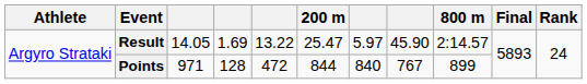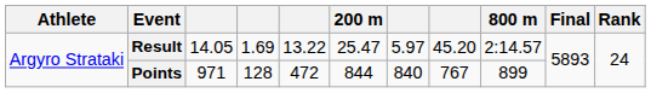Result | column 8: 45.90 -> 45.20
